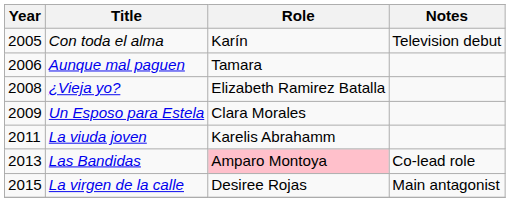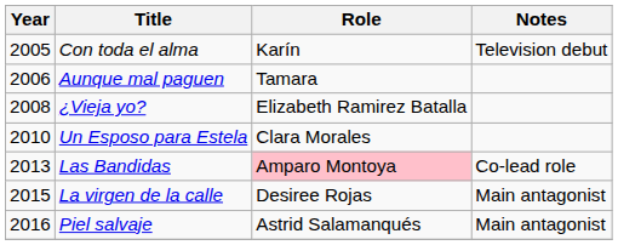Un Esposo para Estela | Year: 2009 -> 2010
- row: 2011 | La viuda joven | Karelis Abrahamm
+ row: 2016 | Piel salvaje | Astrid Salamanqués | Main antagonist
